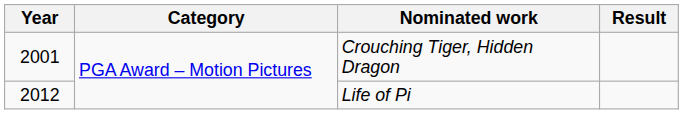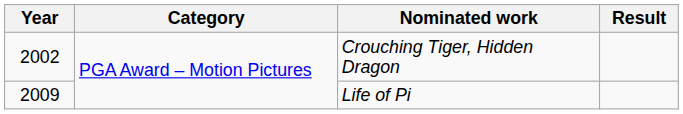Crouching Tiger, Hidden Dragon | Year: 2001 -> 2002
Life of Pi | Year: 2012 -> 2009
